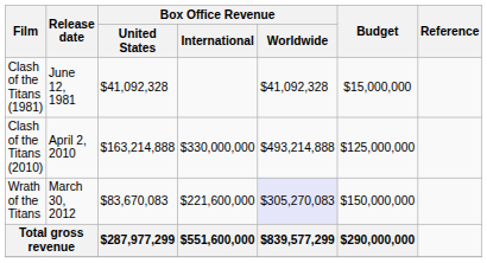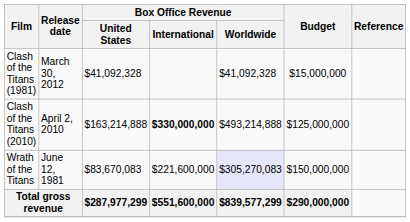Clash of the Titans (1981) | Release date: June 12, 1981 -> March 30, 2012
Clash of the Titans (2010) | Box Office Revenue / International: normal -> bold
Wrath of the Titans | Release date: March 30, 2012 -> June 12, 1981
